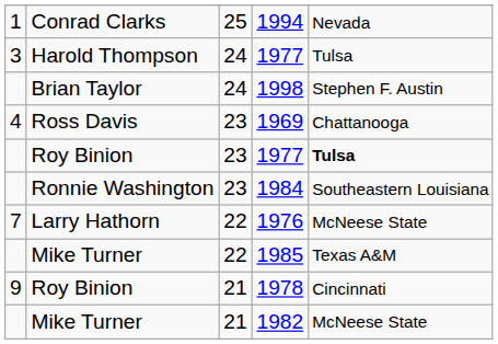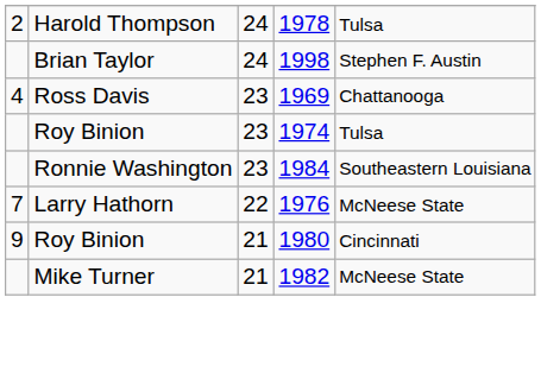- row: 1 | Conrad Clarks | 25 | 1994 | Nevada
Harold Thompson | column 1: 3 -> 2
Harold Thompson | column 4: 1977 -> 1978
Roy Binion / 23 | column 4: 1977 -> 1974
Roy Binion / 23 | column 5: bold -> normal
- row: Mike Turner | 22 | 1985 | Texas A&M
Roy Binion / 21 | column 4: 1978 -> 1980
